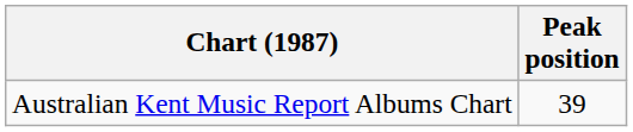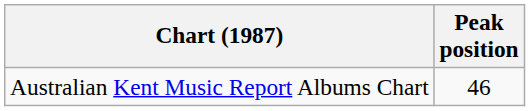Australian Kent Music Report Albums Chart | Peak position: 39 -> 46
